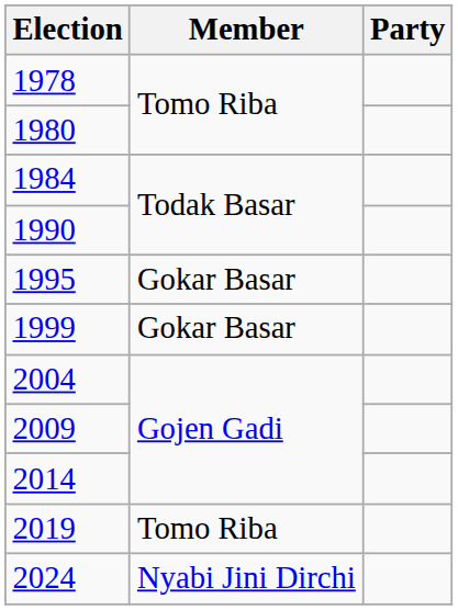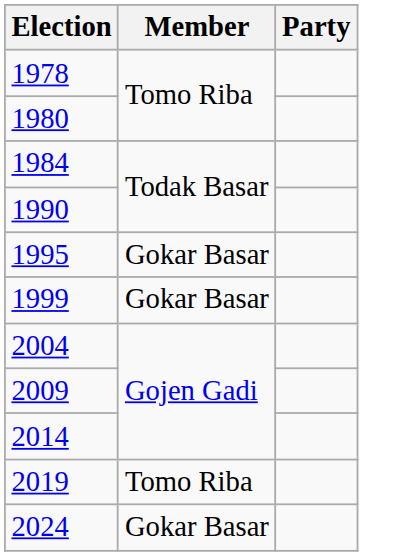2024 | Member: Nyabi Jini Dirchi -> Gokar Basar
